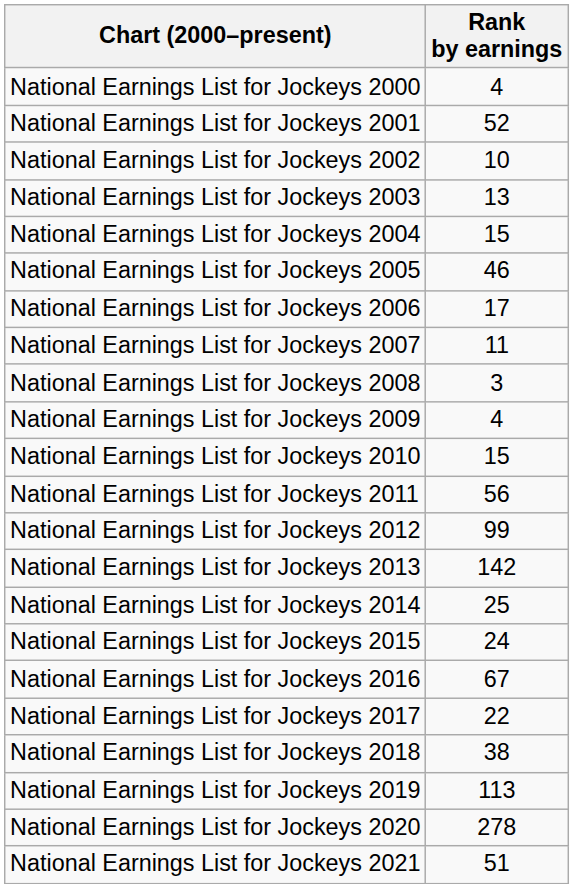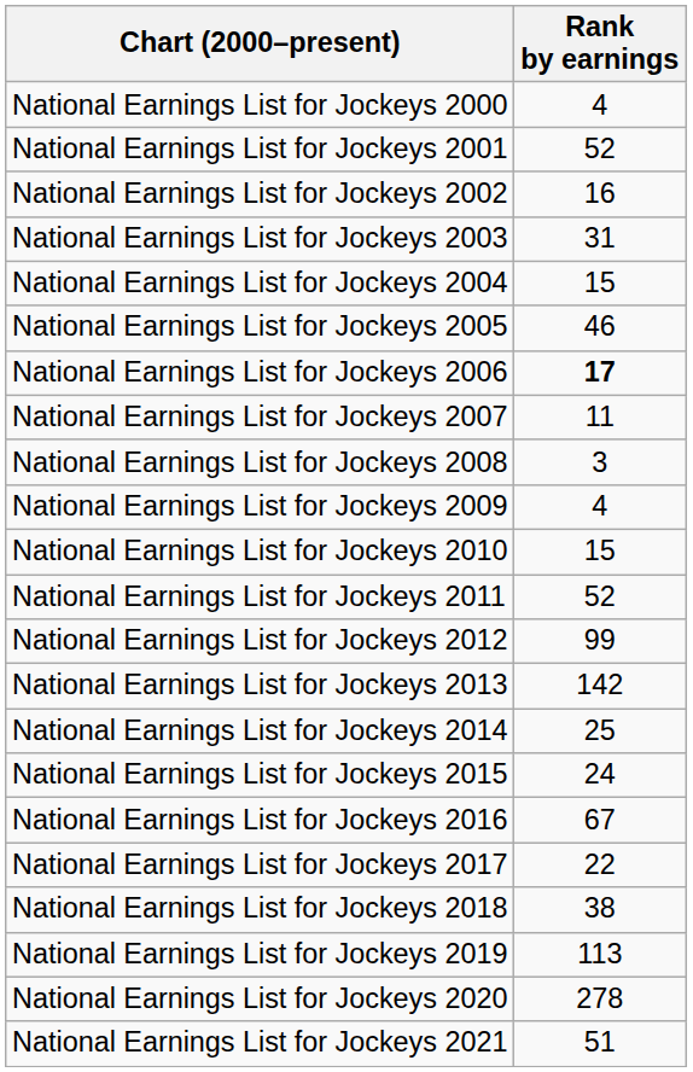National Earnings List for Jockeys 2002 | Rank by earnings: 10 -> 16
National Earnings List for Jockeys 2003 | Rank by earnings: 13 -> 31
National Earnings List for Jockeys 2006 | Rank by earnings: normal -> bold
National Earnings List for Jockeys 2011 | Rank by earnings: 56 -> 52
